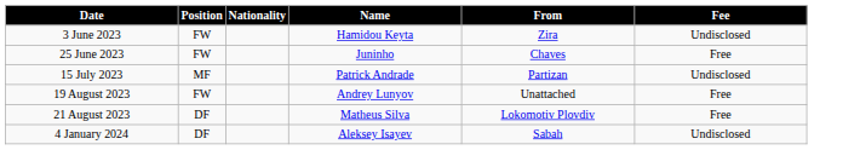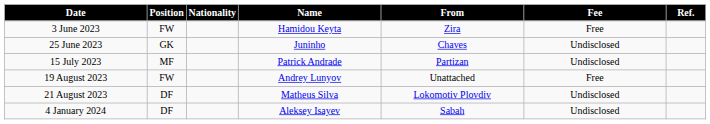+ column: Ref.
3 June 2023 | Fee: Undisclosed -> Free
25 June 2023 | Position: FW -> GK
25 June 2023 | Fee: Free -> Undisclosed
21 August 2023 | Fee: Free -> Undisclosed
